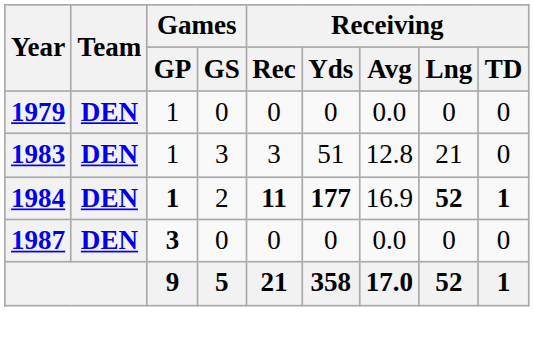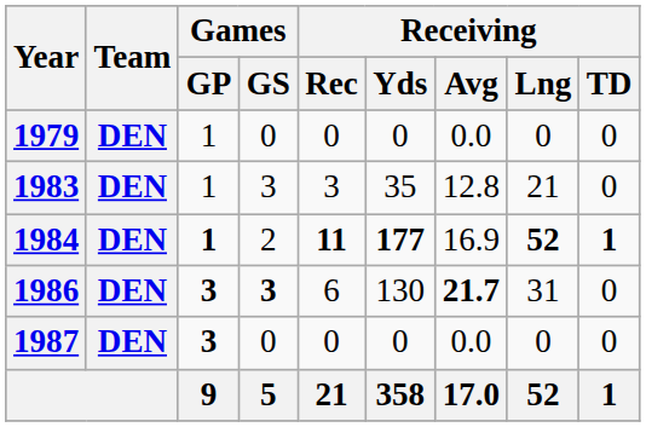1983 | Receiving / Yds: 51 -> 35
+ row: 1986 | DEN | 3 | 3 | 6 | 130 | 21.7 | 31 | 0
